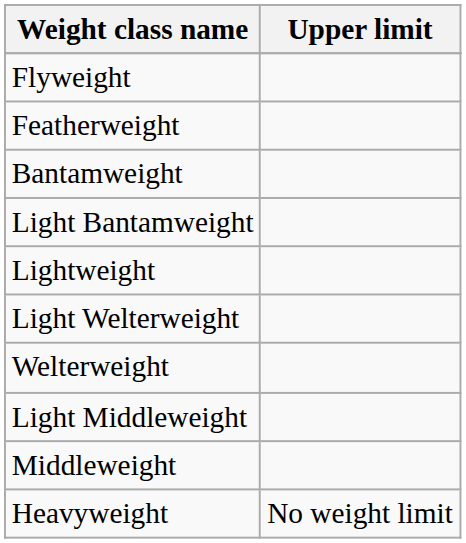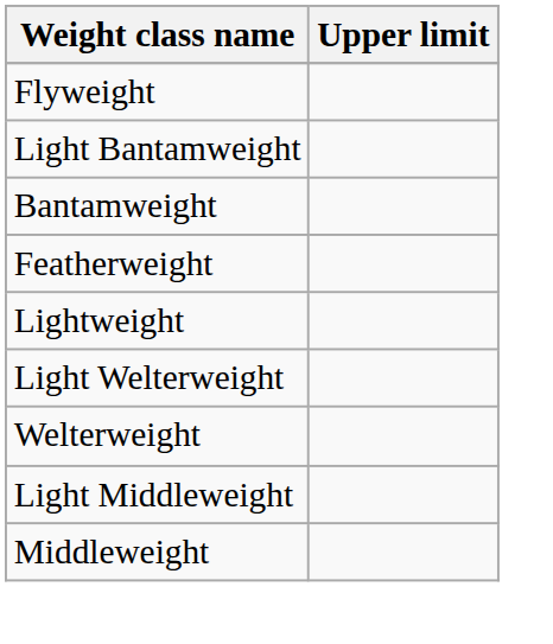rows swapped: Light Bantamweight <-> Featherweight
- row: Heavyweight | No weight limit
